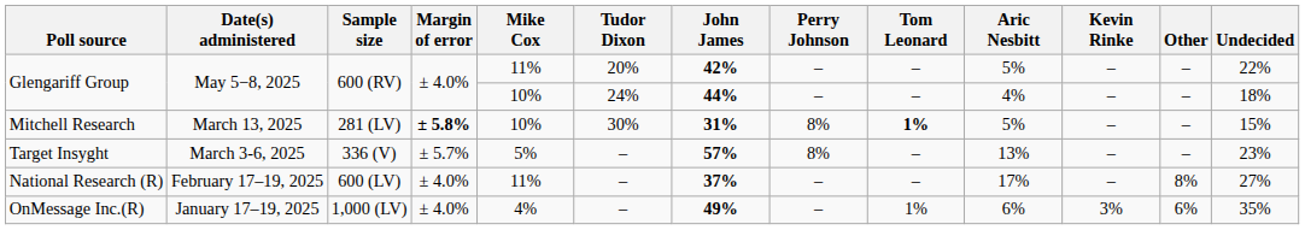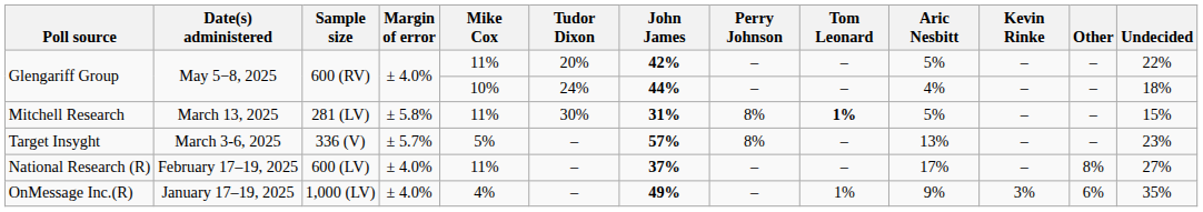Mitchell Research | Margin of error: bold -> normal
Mitchell Research | Mike Cox: 10% -> 11%
OnMessage Inc.(R) | Aric Nesbitt: 6% -> 9%
